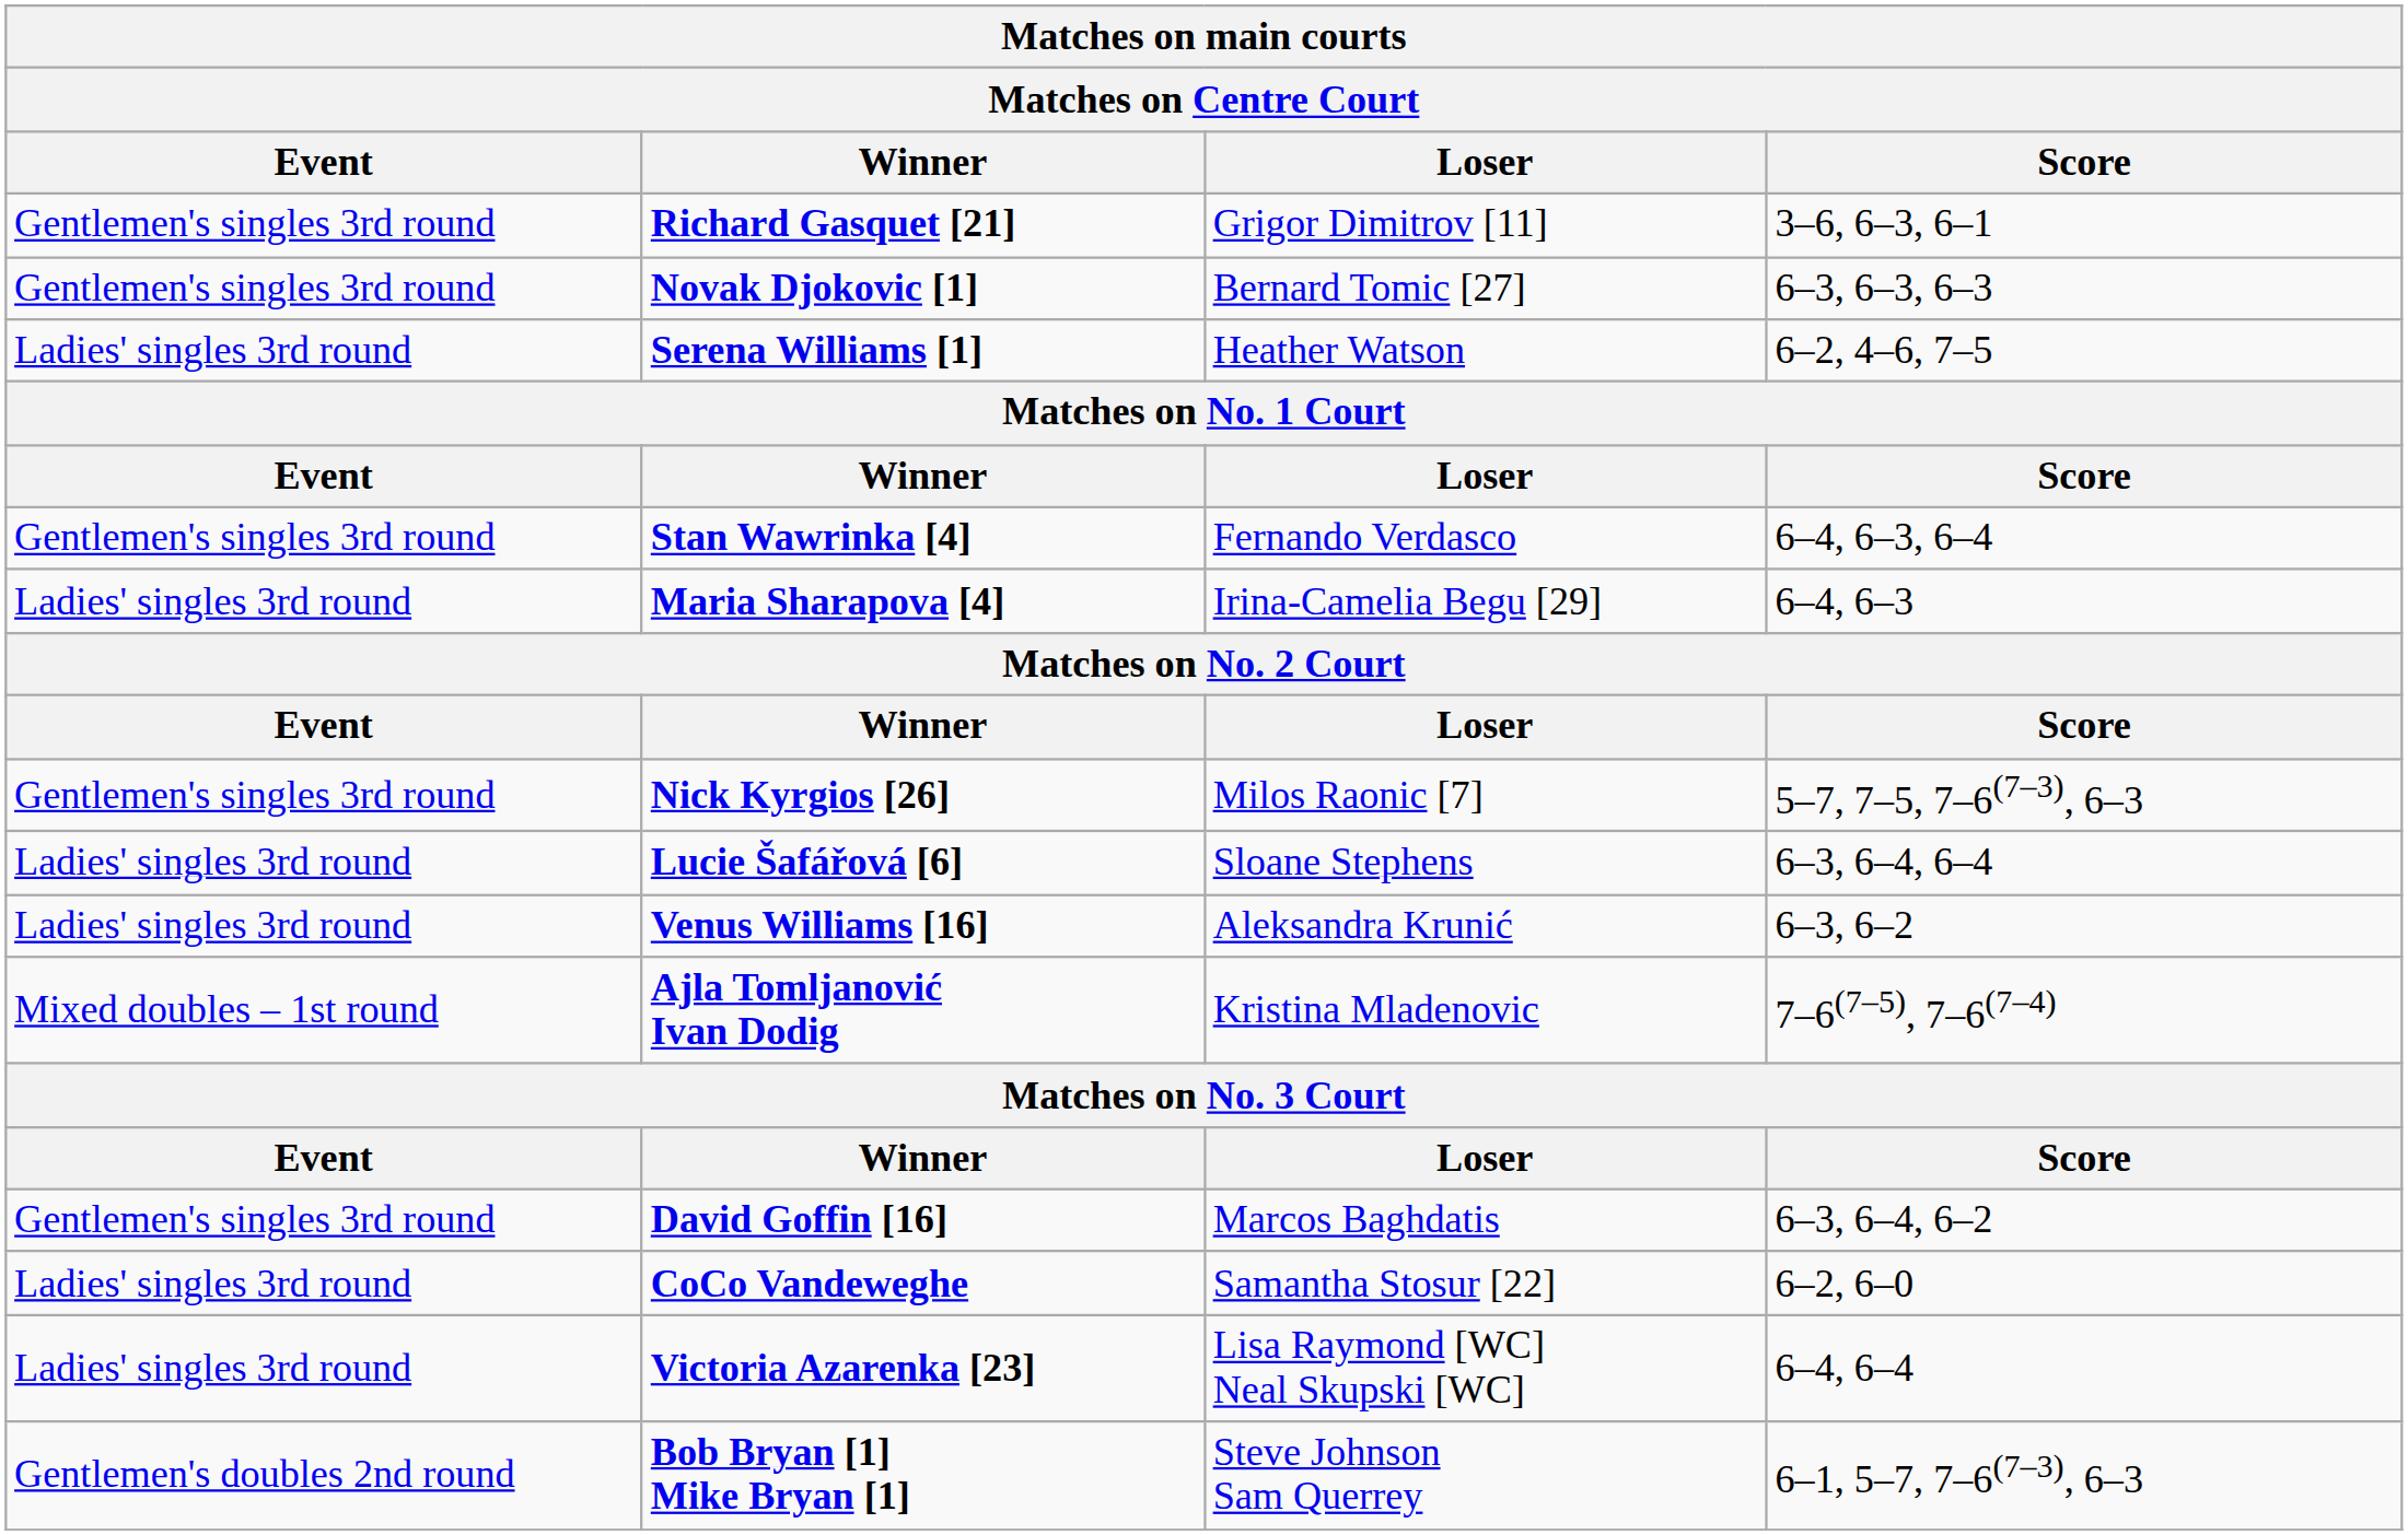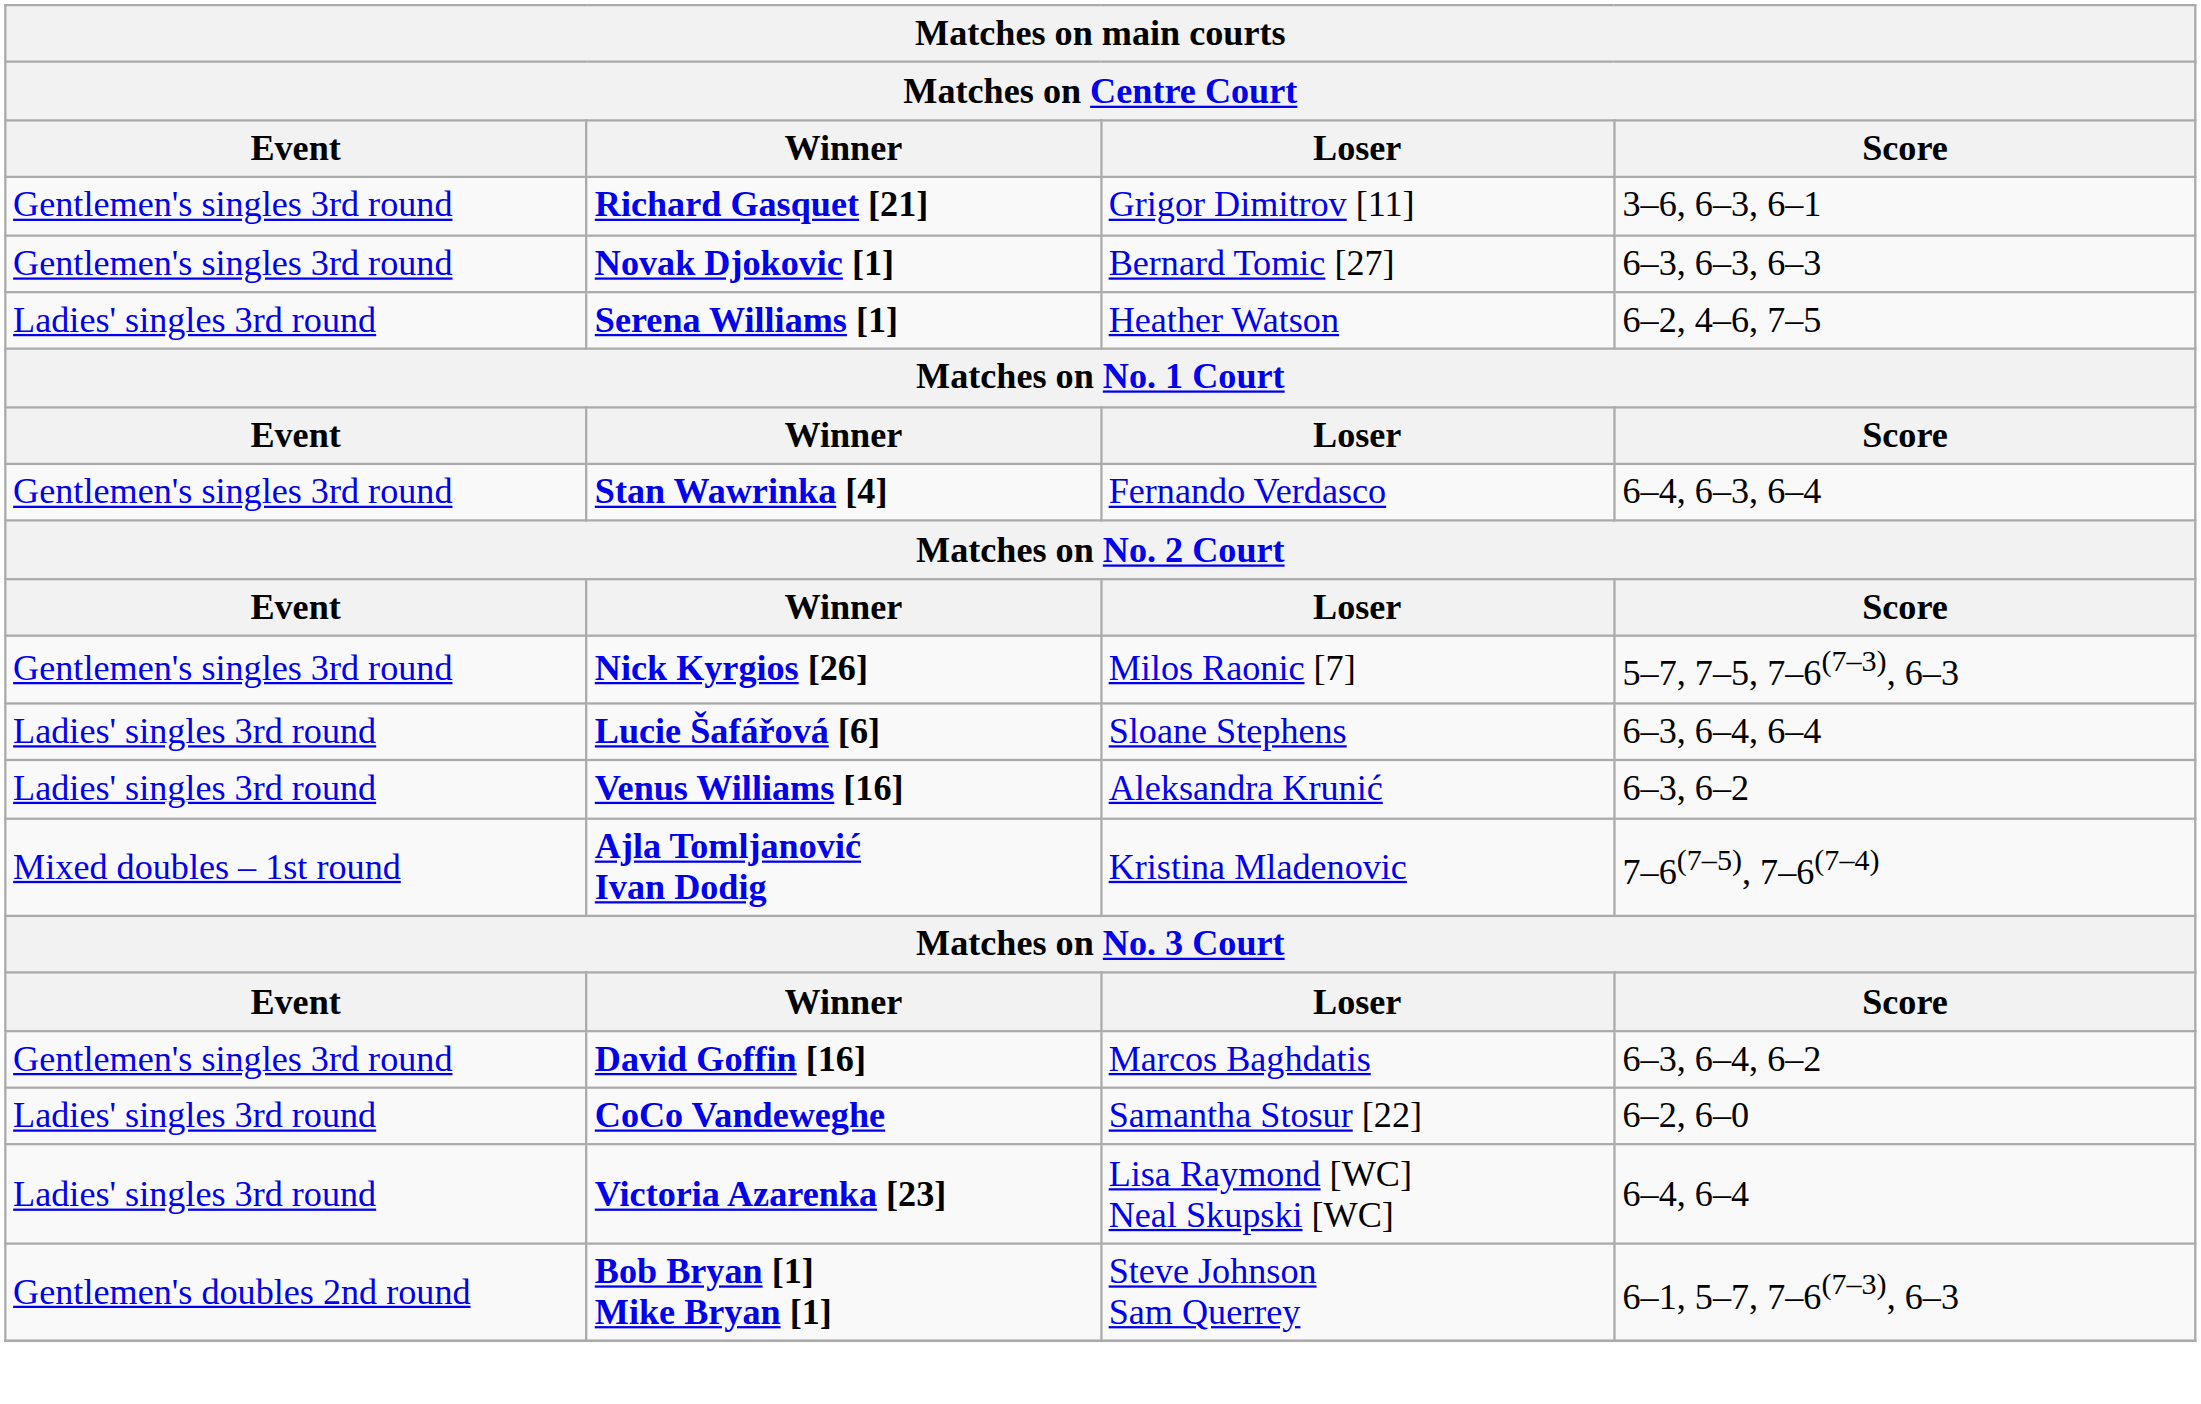- row: Ladies' singles 3rd round | Maria Sharapova [4] | Irina-Camelia Begu [29] | 6–4, 6–3
